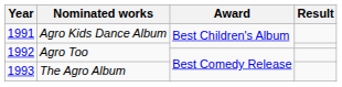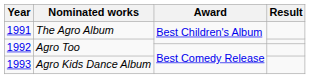1991 | Nominated works: Agro Kids Dance Album -> The Agro Album
1993 | Nominated works: The Agro Album -> Agro Kids Dance Album
